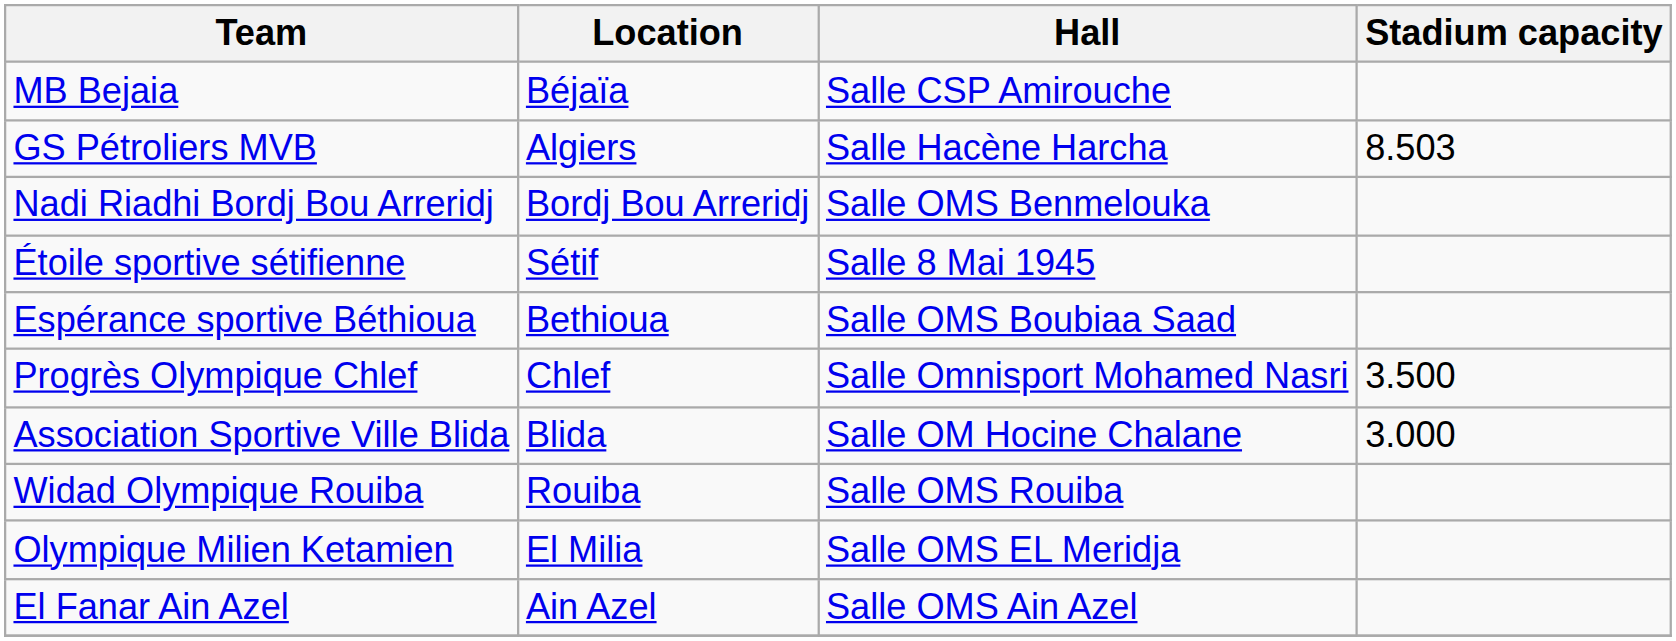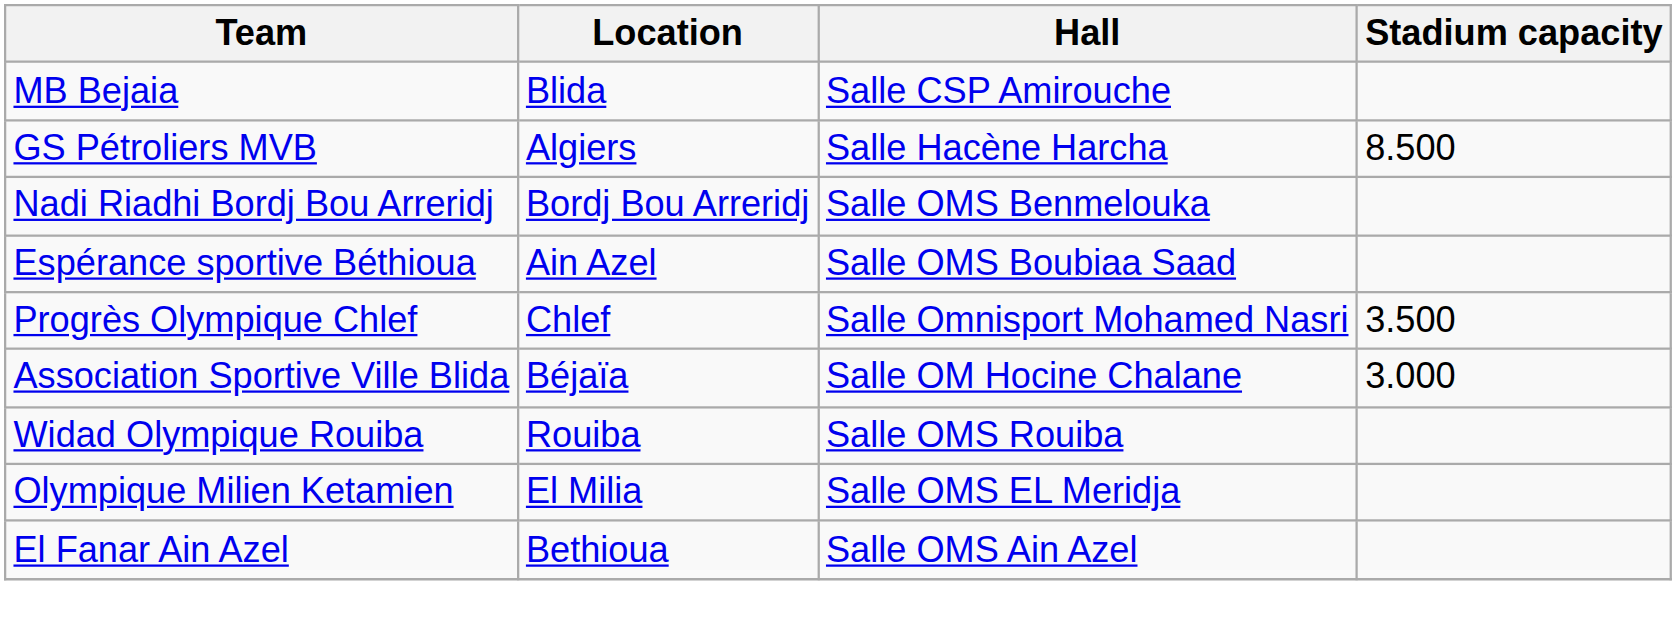MB Bejaia | Location: Béjaïa -> Blida
GS Pétroliers MVB | Stadium capacity: 8.503 -> 8.500
- row: Étoile sportive sétifienne | Sétif | Salle 8 Mai 1945
Espérance sportive Béthioua | Location: Bethioua -> Ain Azel
Association Sportive Ville Blida | Location: Blida -> Béjaïa
El Fanar Ain Azel | Location: Ain Azel -> Bethioua
